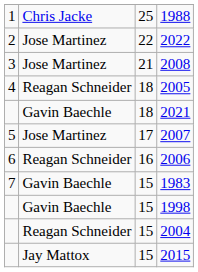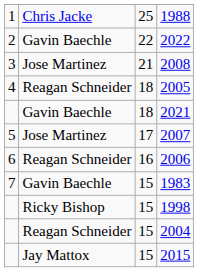2022 | column 2: Jose Martinez -> Gavin Baechle
1998 | column 2: Gavin Baechle -> Ricky Bishop
